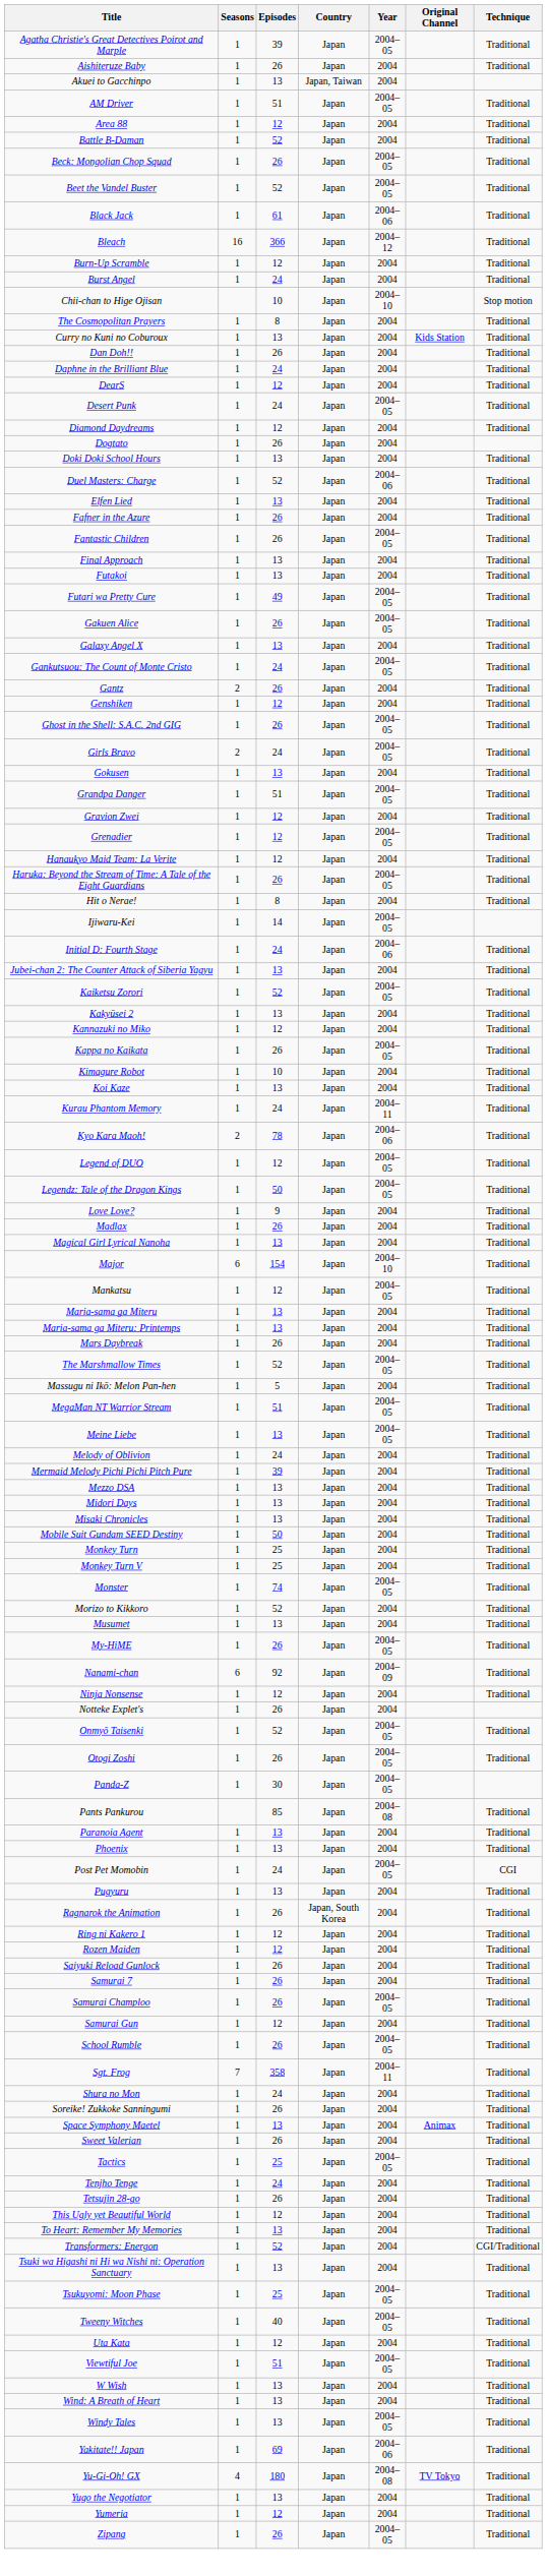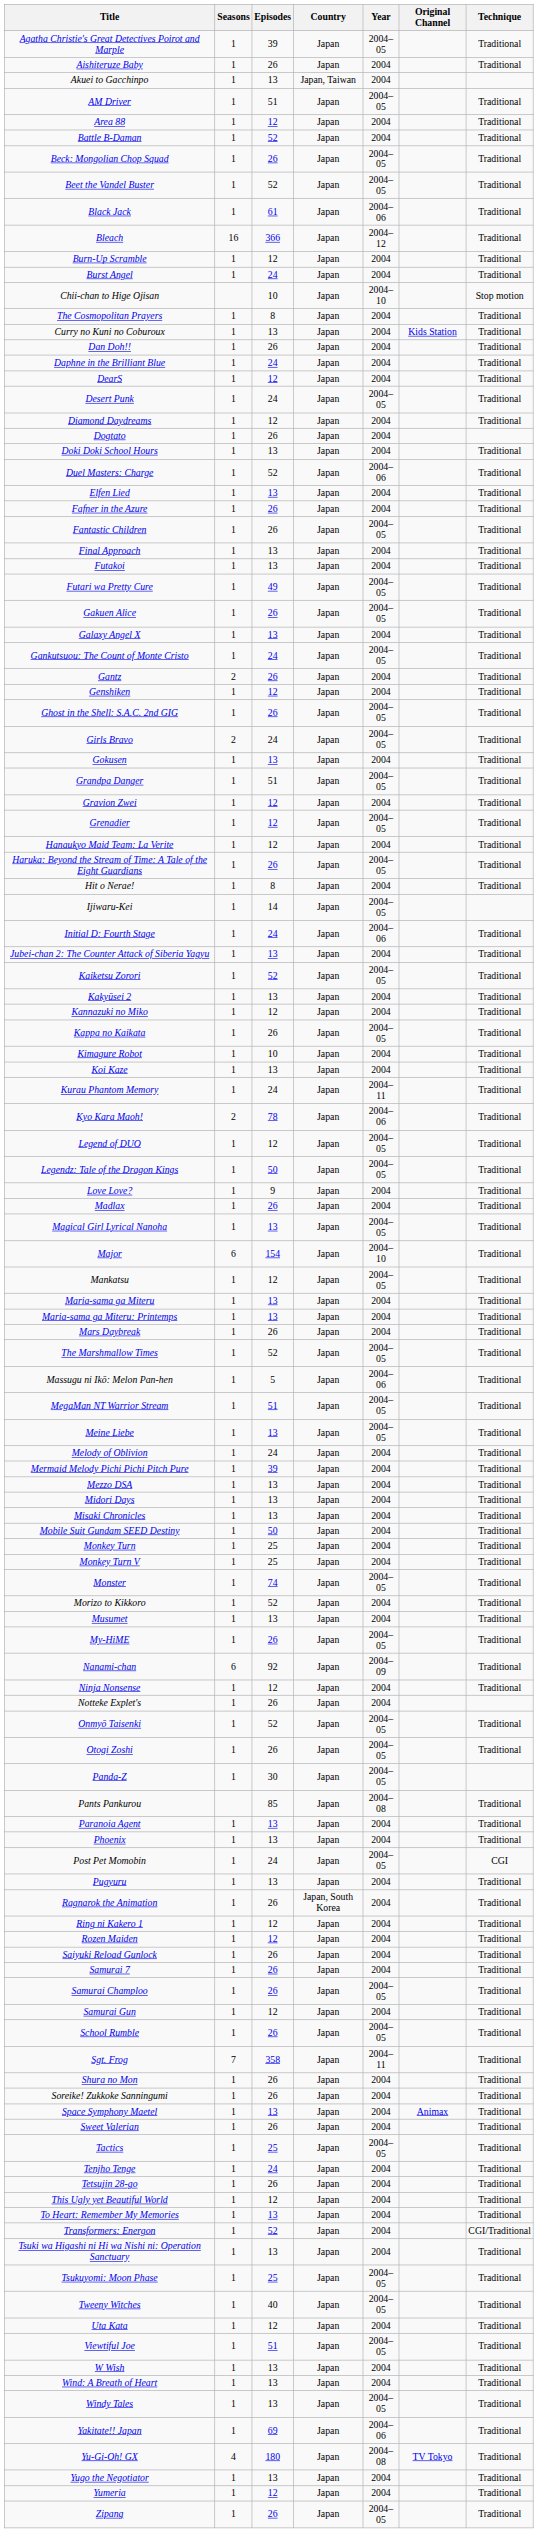Magical Girl Lyrical Nanoha | Year: 2004 -> 2004–05
Massugu ni Ikō: Melon Pan-hen | Year: 2004 -> 2004–06
Shura no Mon | Episodes: 24 -> 26
